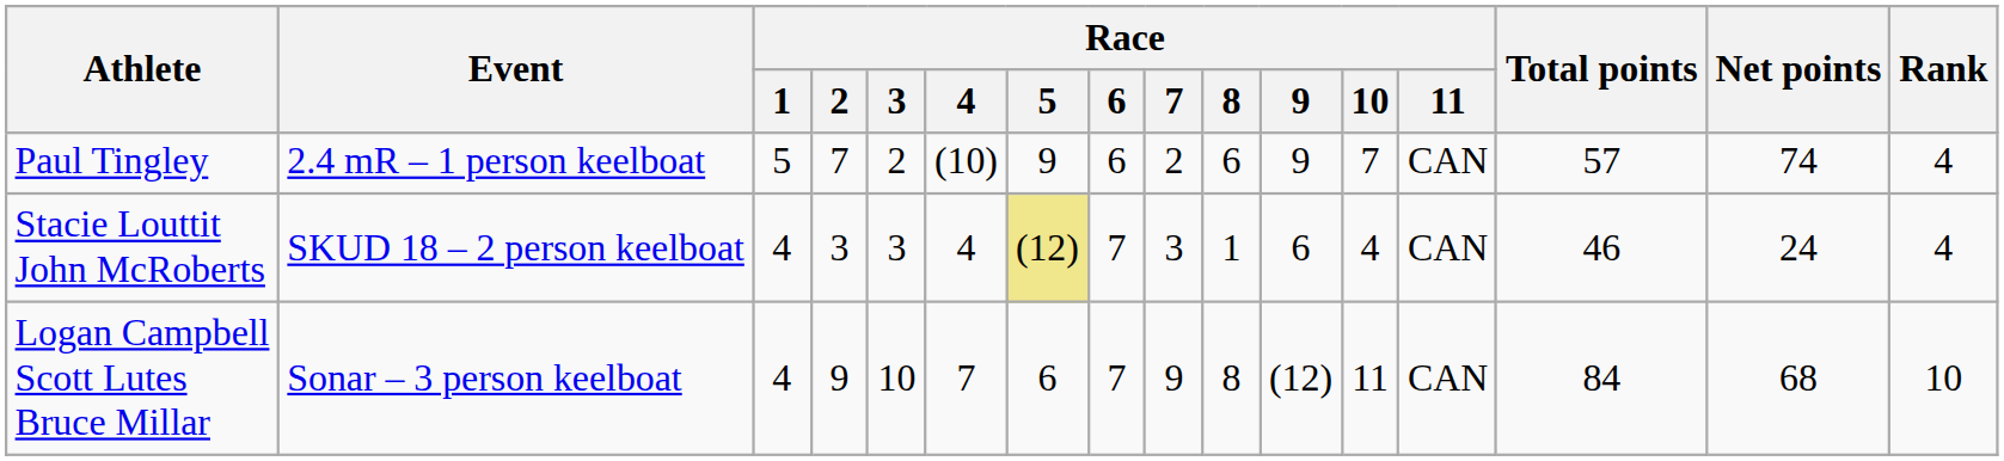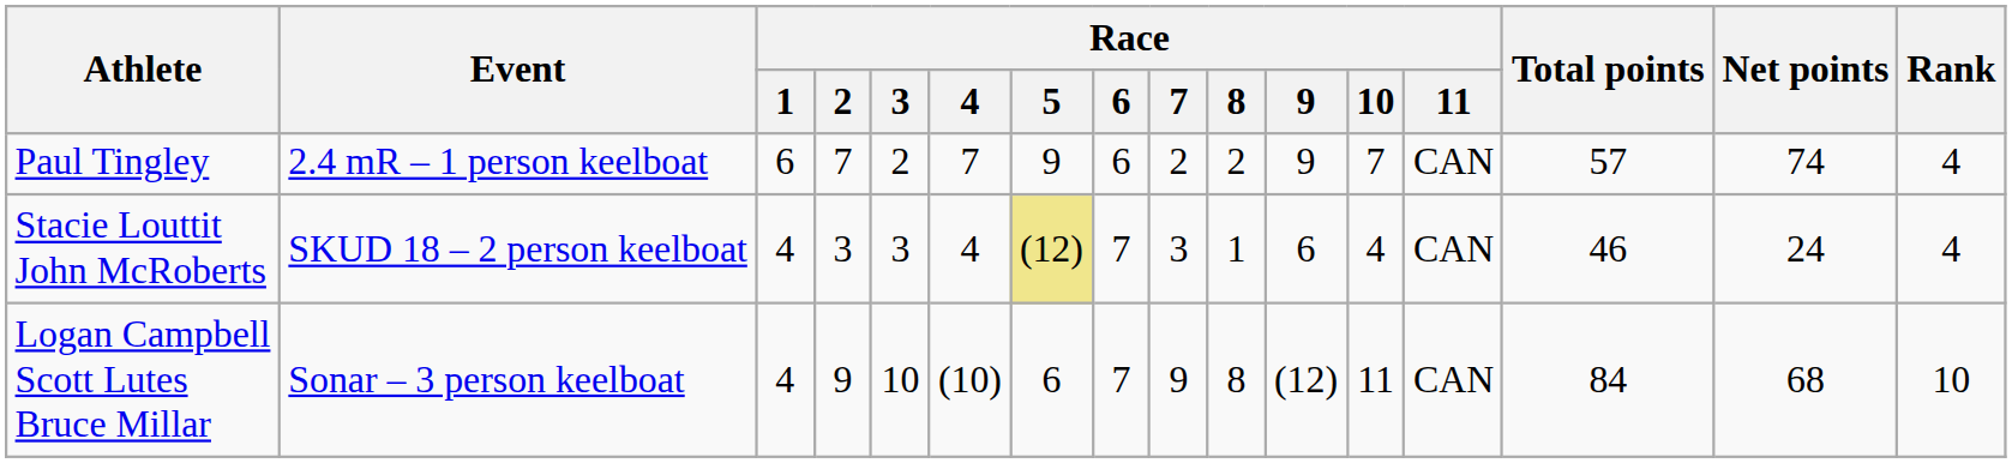Paul Tingley | Race / 1: 5 -> 6
Paul Tingley | Race / 4: (10) -> 7
Paul Tingley | Race / 8: 6 -> 2
Logan Campbell Scott Lutes Bruce Millar | Race / 4: 7 -> (10)
